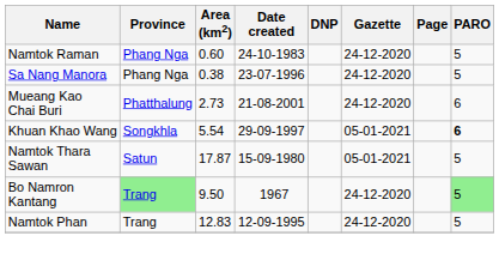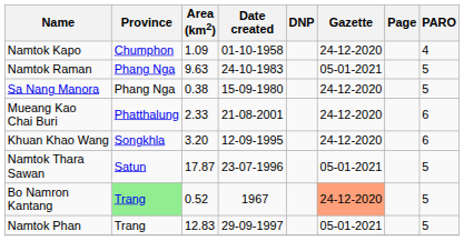+ row: Namtok Kapo | Chumphon | 1.09 | 01-10-1958 | 24-12-2020 | 4
Namtok Raman | Area (km2): 0.60 -> 9.63
Namtok Raman | Gazette: 24-12-2020 -> 05-01-2021
Sa Nang Manora | Date created: 23-07-1996 -> 15-09-1980
Mueang Kao Chai Buri | Area (km2): 2.73 -> 2.33
Khuan Khao Wang | Area (km2): 5.54 -> 3.20
Khuan Khao Wang | Date created: 29-09-1997 -> 12-09-1995
Khuan Khao Wang | Gazette: 05-01-2021 -> 24-12-2020
Khuan Khao Wang | PARO: bold -> normal
Namtok Thara Sawan | Date created: 15-09-1980 -> 23-07-1996
Bo Namron Kantang | Area (km2): 9.50 -> 0.52
Bo Namron Kantang | Gazette: no background -> lightsalmon background
Bo Namron Kantang | PARO: lightgreen background -> no background
Namtok Phan | Date created: 12-09-1995 -> 29-09-1997
Namtok Phan | Gazette: 24-12-2020 -> 05-01-2021
